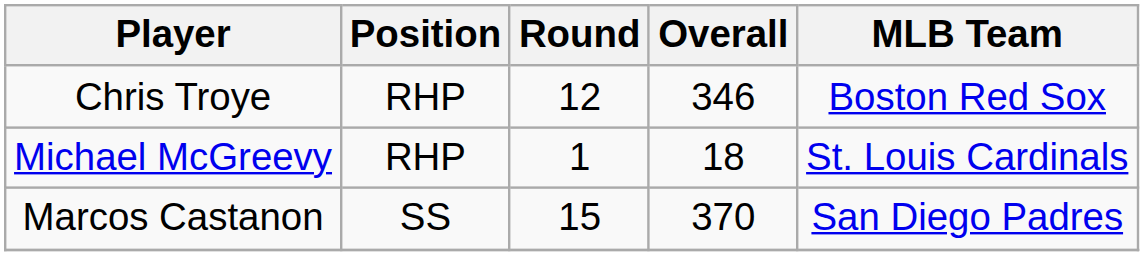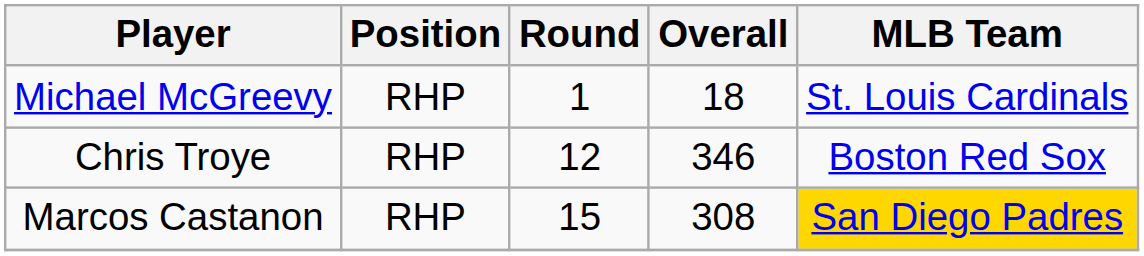rows swapped: Michael McGreevy <-> Chris Troye
Marcos Castanon | Position: SS -> RHP
Marcos Castanon | Overall: 370 -> 308
Marcos Castanon | MLB Team: no background -> gold background
